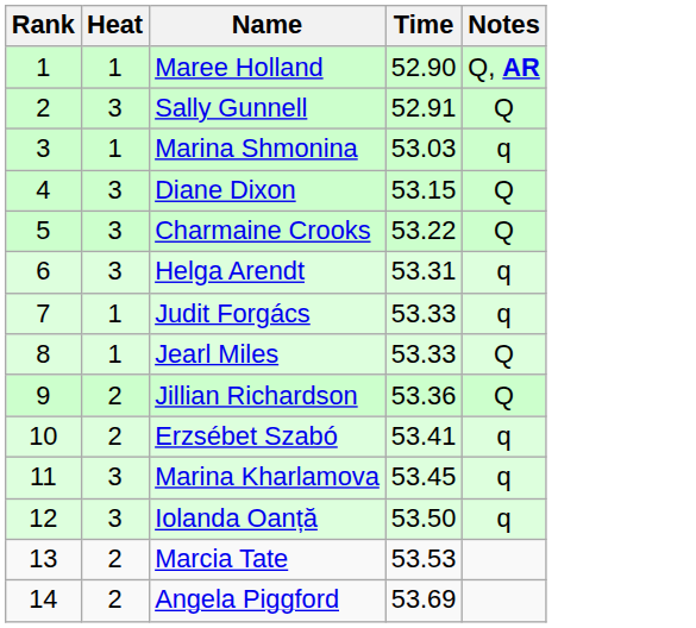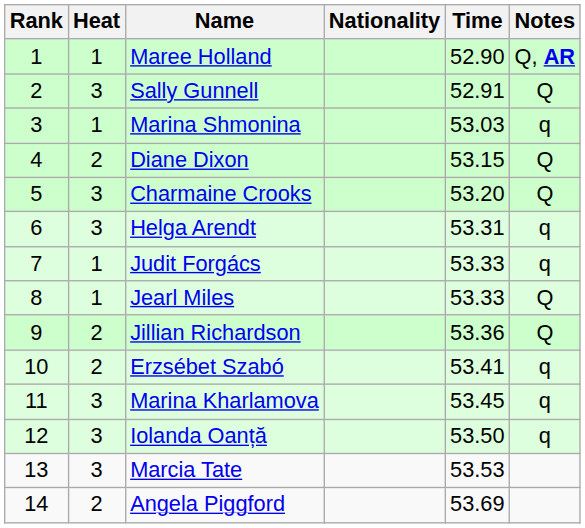+ column: Nationality
Diane Dixon | Heat: 3 -> 2
Charmaine Crooks | Time: 53.22 -> 53.20
Marcia Tate | Heat: 2 -> 3
